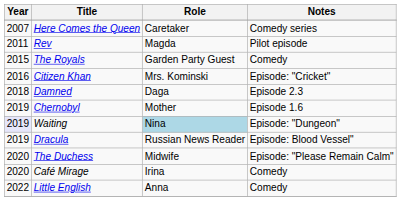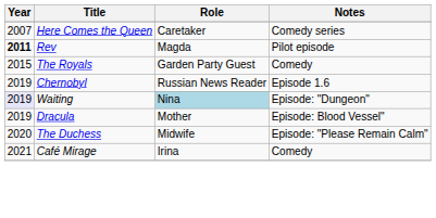Rev | Year: normal -> bold
- row: 2016 | Citizen Khan | Mrs. Kominski | Episode: "Cricket"
- row: 2018 | Damned | Daga | Episode 2.3
Chernobyl | Role: Mother -> Russian News Reader
Dracula | Role: Russian News Reader -> Mother
Café Mirage | Year: 2020 -> 2021
- row: 2022 | Little English | Anna | Comedy
